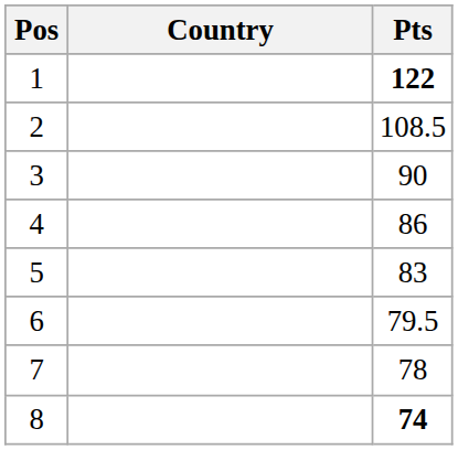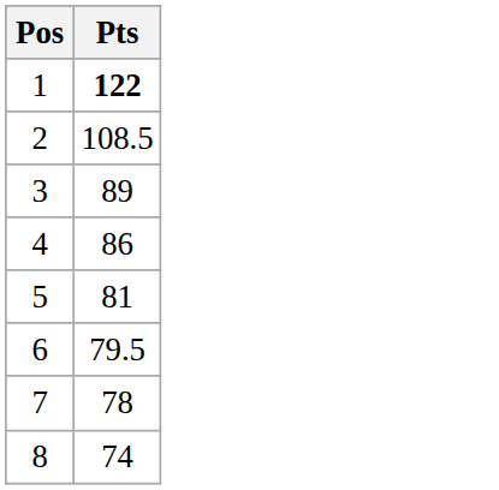- column: Country
3 | Pts: 90 -> 89
5 | Pts: 83 -> 81
8 | Pts: bold -> normal
